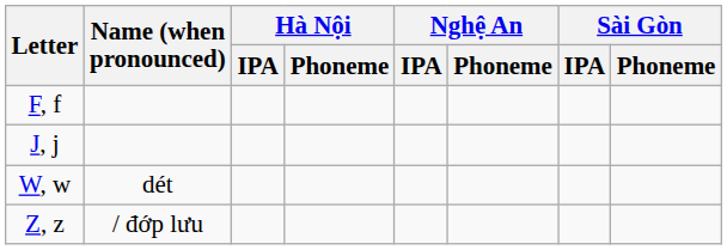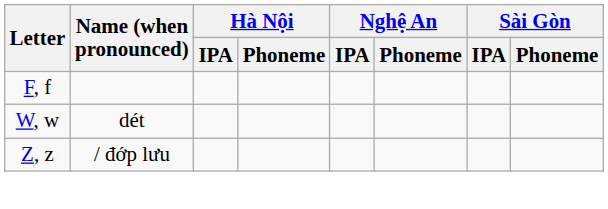- row: J, j
